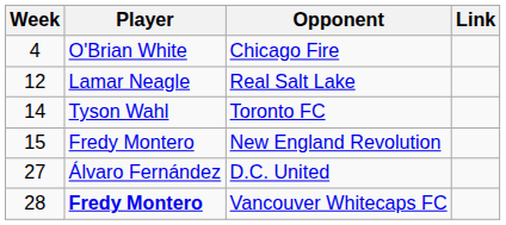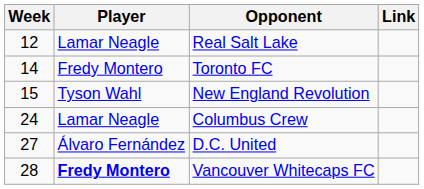- row: 4 | O'Brian White | Chicago Fire
Toronto FC | Player: Tyson Wahl -> Fredy Montero
New England Revolution | Player: Fredy Montero -> Tyson Wahl
+ row: 24 | Lamar Neagle | Columbus Crew
